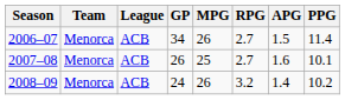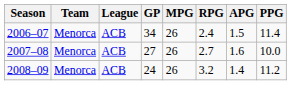2006–07 | RPG: 2.7 -> 2.4
2007–08 | GP: 26 -> 27
2007–08 | MPG: 25 -> 26
2007–08 | PPG: 10.1 -> 10.0
2008–09 | PPG: 10.2 -> 11.2
